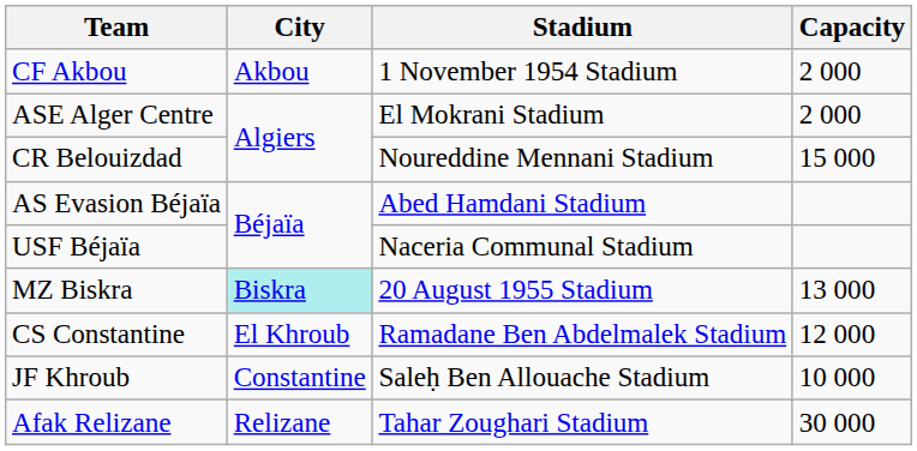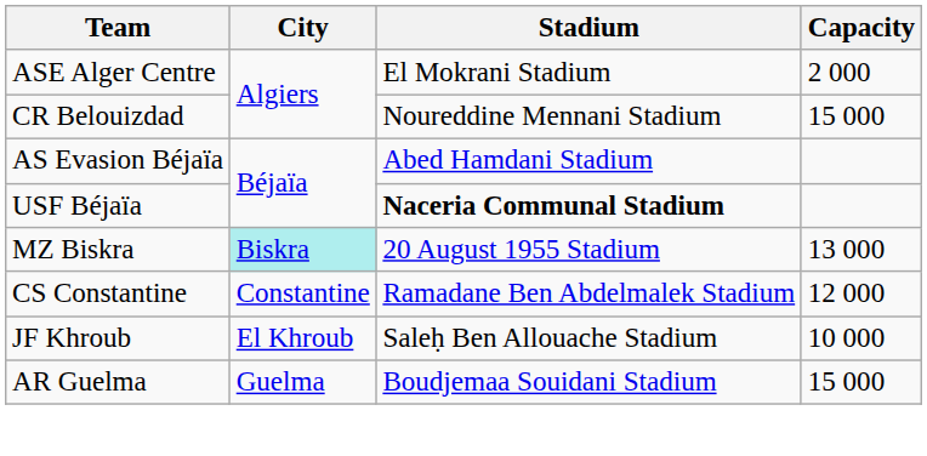- row: CF Akbou | Akbou | 1 November 1954 Stadium | 2 000
USF Béjaïa | Stadium: normal -> bold
CS Constantine | City: El Khroub -> Constantine
JF Khroub | City: Constantine -> El Khroub
+ row: AR Guelma | Guelma | Boudjemaa Souidani Stadium | 15 000
- row: Afak Relizane | Relizane | Tahar Zoughari Stadium | 30 000
